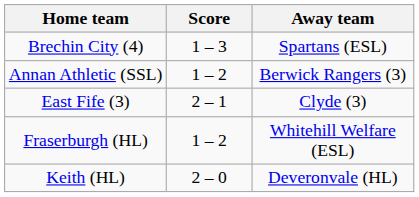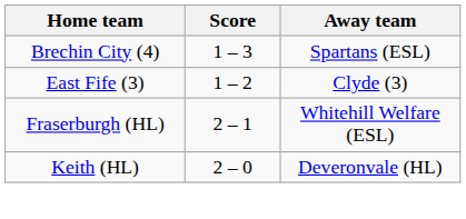- row: Annan Athletic (SSL) | 1 – 2 | Berwick Rangers (3)
East Fife (3) | Score: 2 – 1 -> 1 – 2
Fraserburgh (HL) | Score: 1 – 2 -> 2 – 1
